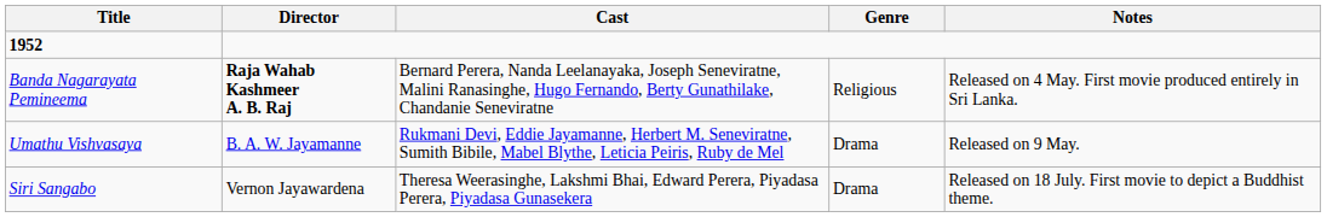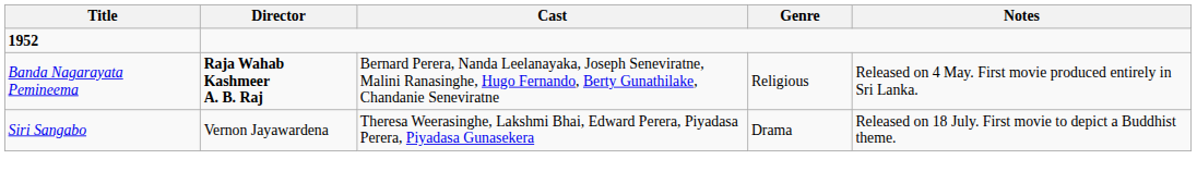- row: Umathu Vishvasaya | B. A. W. Jayamanne | Rukmani Devi, Eddie Jayamanne, Herbert M. Seneviratne, Sumith Bibile, Mabel Blythe, Leticia Peiris, Ruby de Mel | Drama | Released on 9 May.
